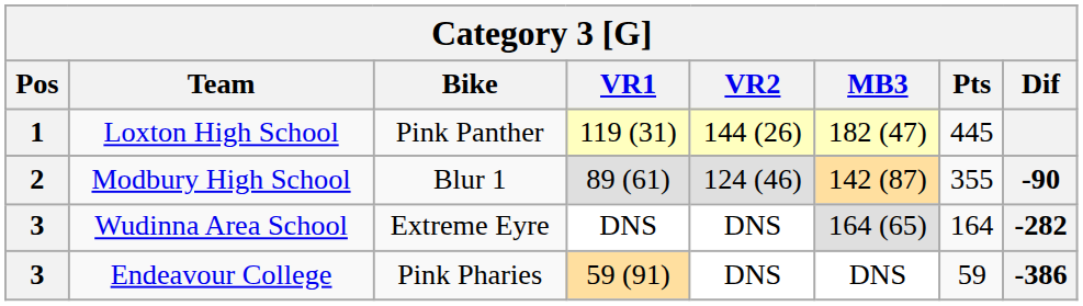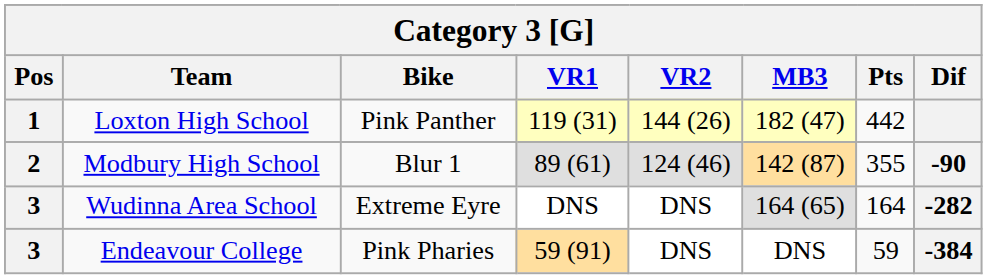Loxton High School | Pts: 445 -> 442
Endeavour College | Dif: -386 -> -384
